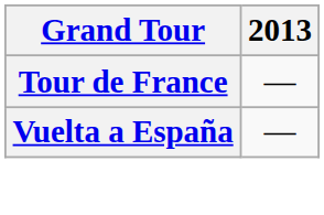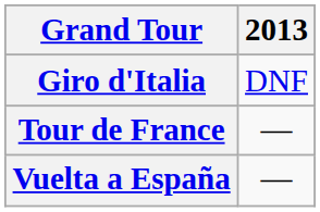+ row: Giro d'Italia | DNF
